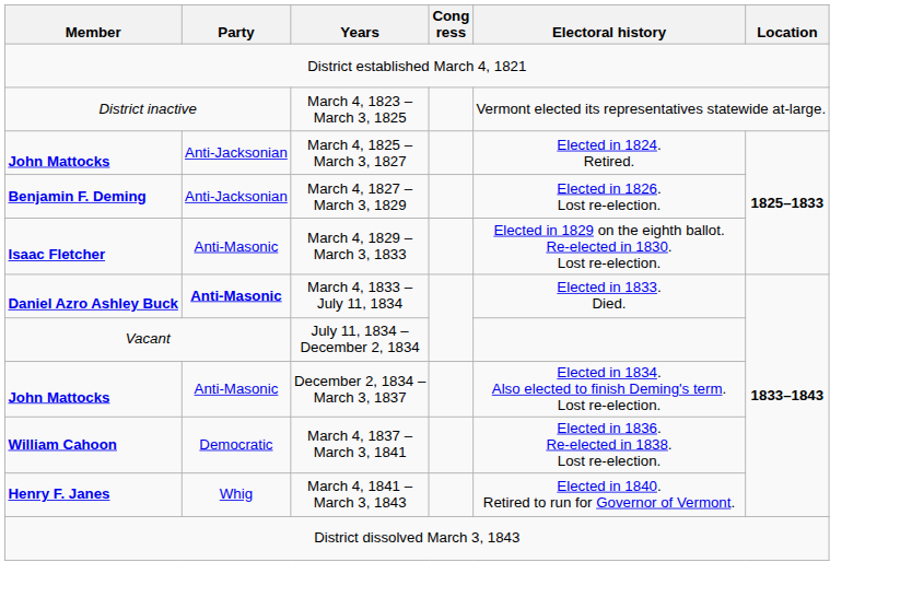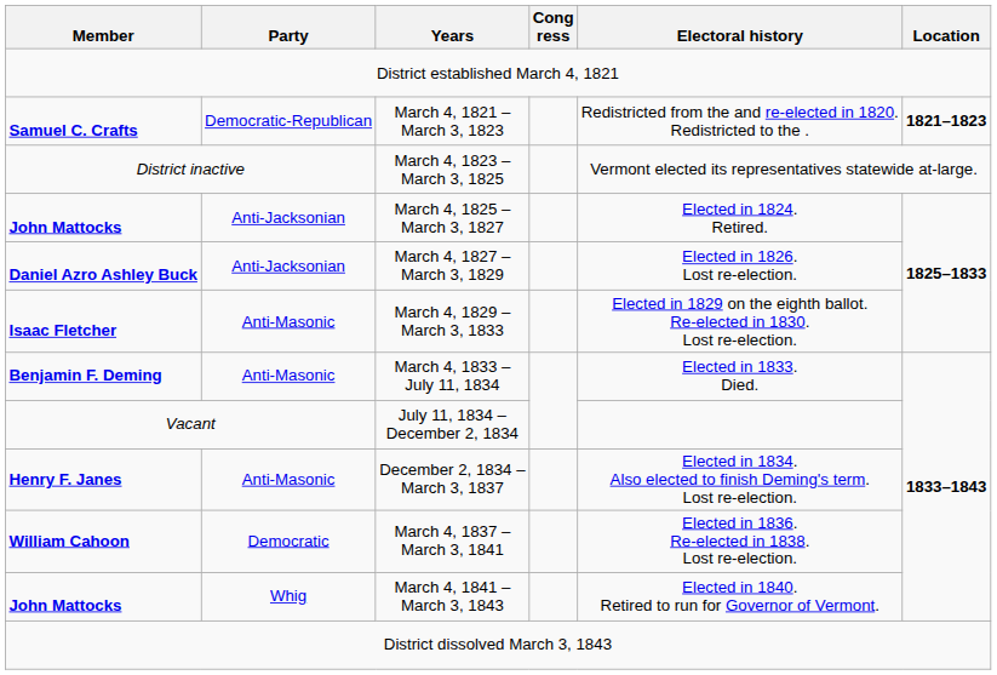+ row: Samuel C. Crafts | Democratic-Republican | March 4, 1821 – March 3, 1823 | Redistricted from the and re-elected in 1820. Redistricted to the . | 1821–1823
March 4, 1827 – March 3, 1829 | Member: Benjamin F. Deming -> Daniel Azro Ashley Buck
March 4, 1833 – July 11, 1834 | Member: Daniel Azro Ashley Buck -> Benjamin F. Deming
March 4, 1833 – July 11, 1834 | Party: bold -> normal
December 2, 1834 – March 3, 1837 | Member: John Mattocks -> Henry F. Janes
March 4, 1841 – March 3, 1843 | Member: Henry F. Janes -> John Mattocks
